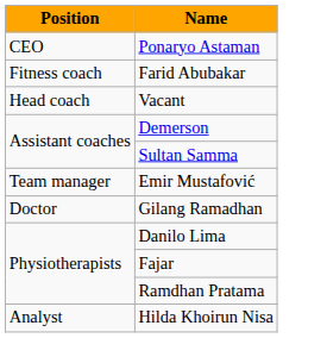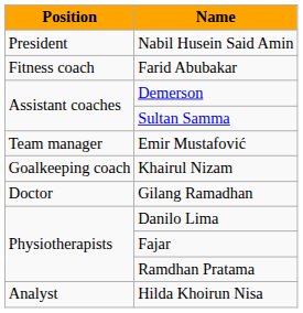+ row: President | Nabil Husein Said Amin
- row: CEO | Ponaryo Astaman
- row: Head coach | Vacant
+ row: Goalkeeping coach | Khairul Nizam
